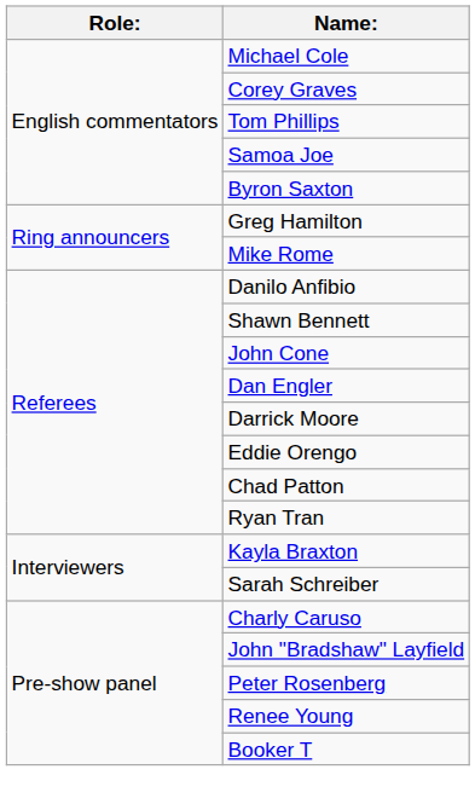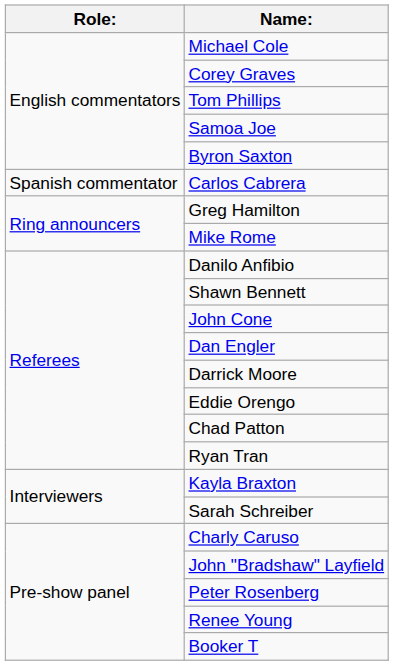+ row: Spanish commentator | Carlos Cabrera
